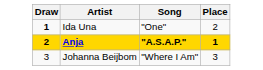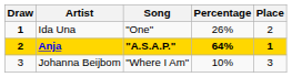+ column: Percentage | 26% | 64% | 10%
